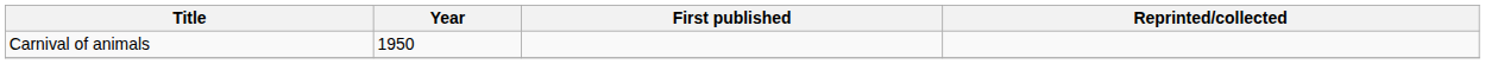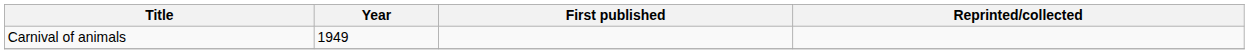Carnival of animals | Year: 1950 -> 1949
